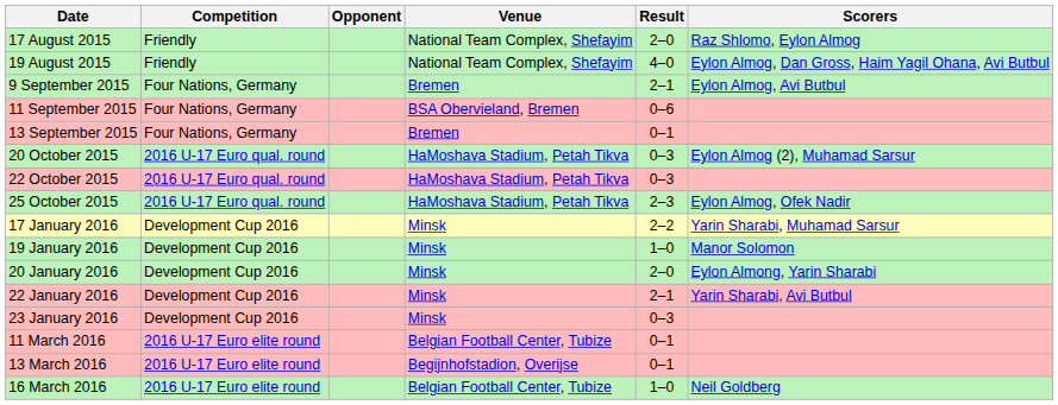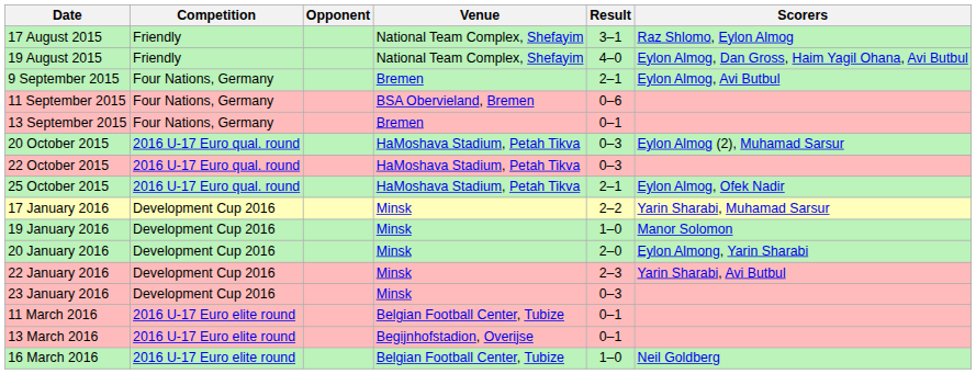17 August 2015 | Result: 2–0 -> 3–1
25 October 2015 | Result: 2–3 -> 2–1
22 January 2016 | Result: 2–1 -> 2–3
